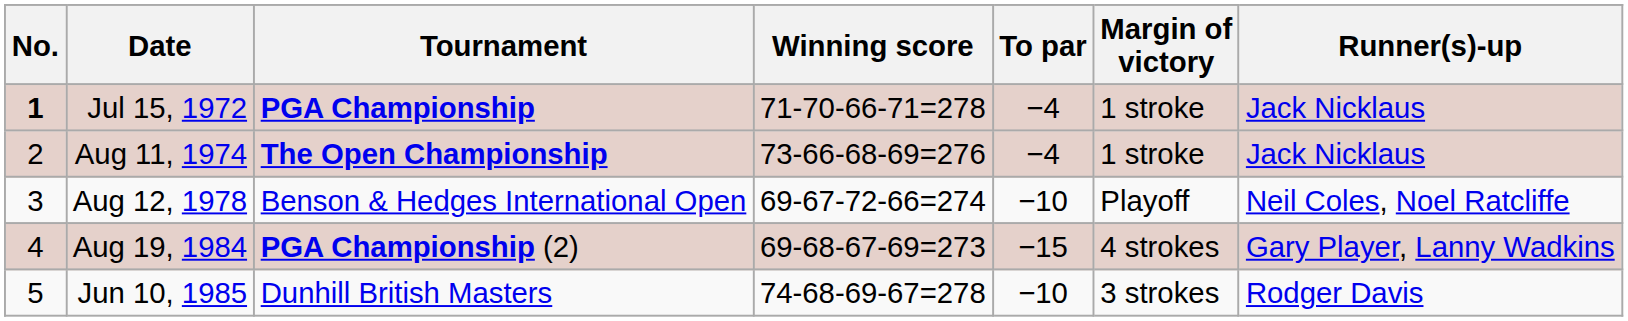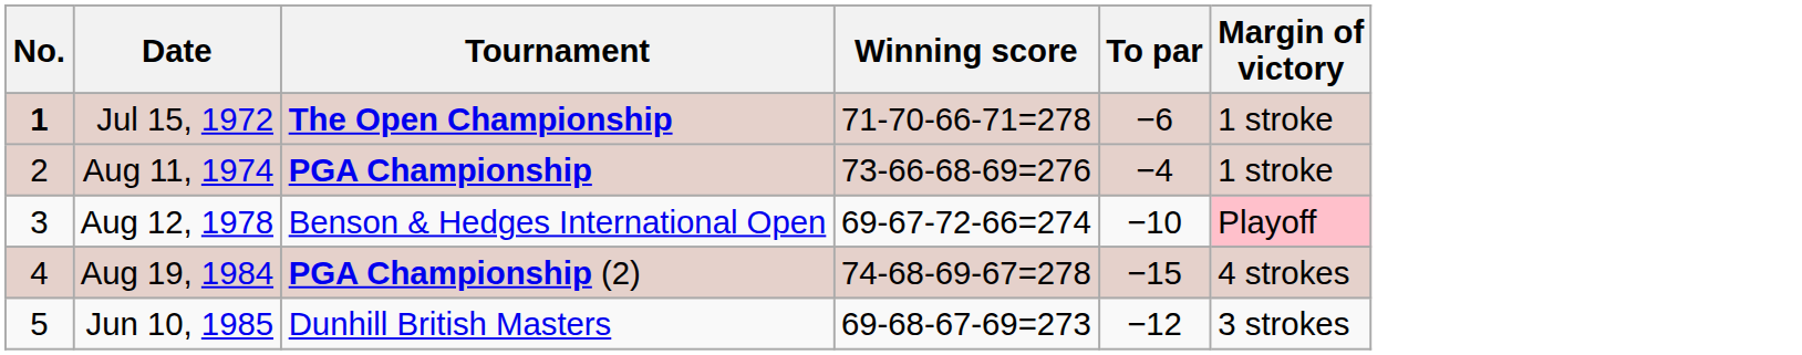- column: Runner(s)-up | Jack Nicklaus | Jack Nicklaus | Neil Coles, Noel Ratcliffe | Gary Player, Lanny Wadkins | Rodger Davis
Jul 15, 1972 | Tournament: PGA Championship -> The Open Championship
Jul 15, 1972 | To par: −4 -> −6
Aug 11, 1974 | Tournament: The Open Championship -> PGA Championship
Aug 12, 1978 | Margin of victory: no background -> pink background
Aug 19, 1984 | Winning score: 69-68-67-69=273 -> 74-68-69-67=278
Jun 10, 1985 | Winning score: 74-68-69-67=278 -> 69-68-67-69=273
Jun 10, 1985 | To par: −10 -> −12
